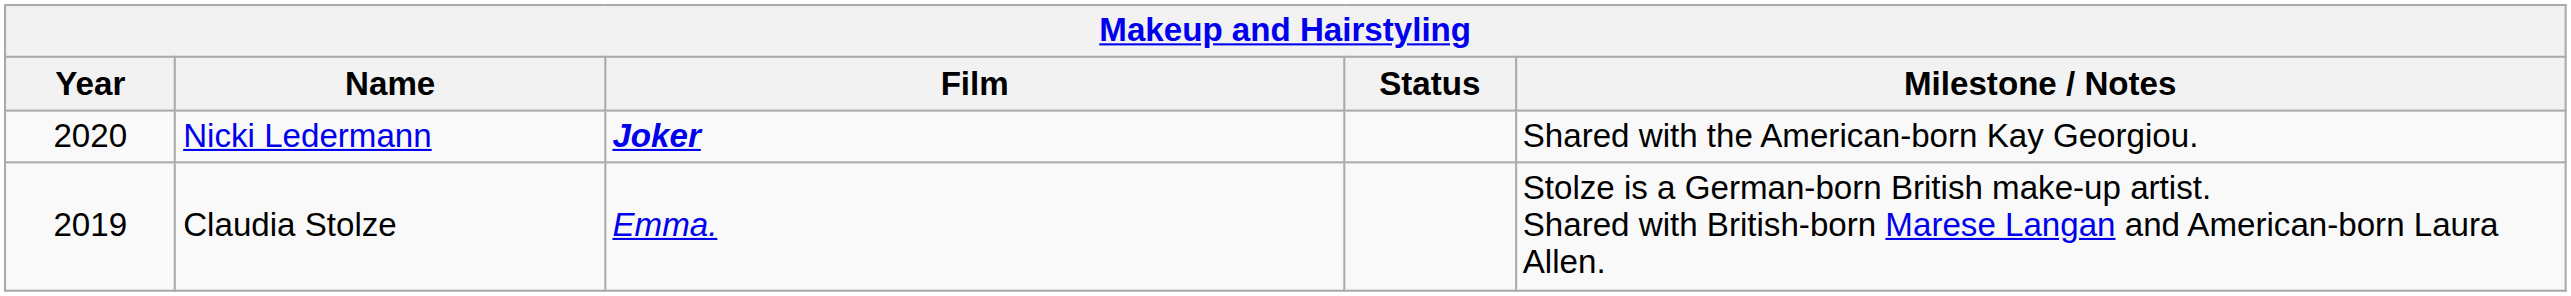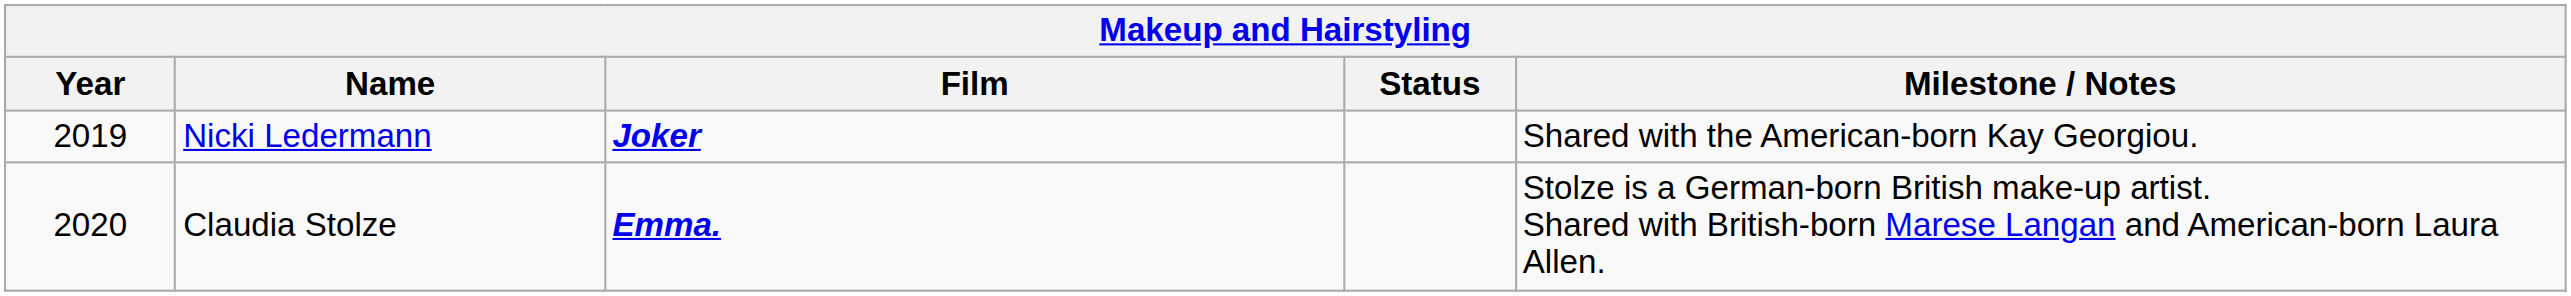Nicki Ledermann | Year: 2020 -> 2019
Claudia Stolze | Year: 2019 -> 2020
Claudia Stolze | Film: normal -> bold
